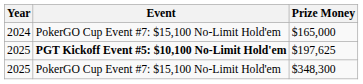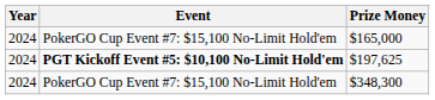$197,625 | Year: 2025 -> 2024
$348,300 | Year: 2025 -> 2024
